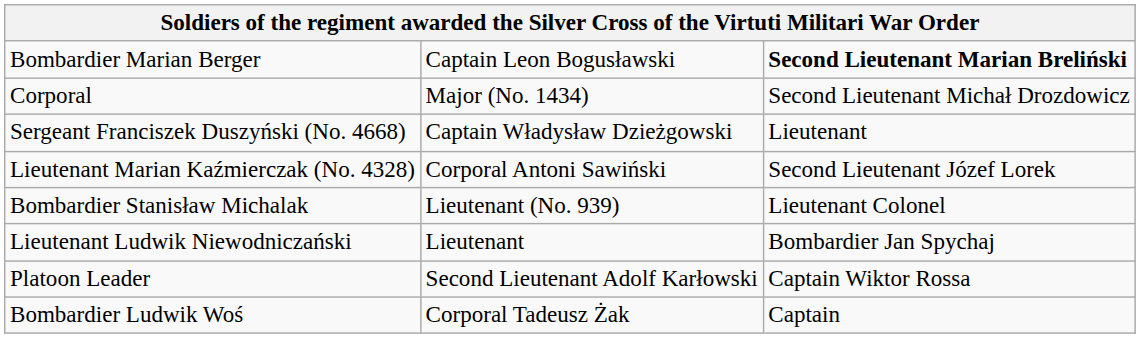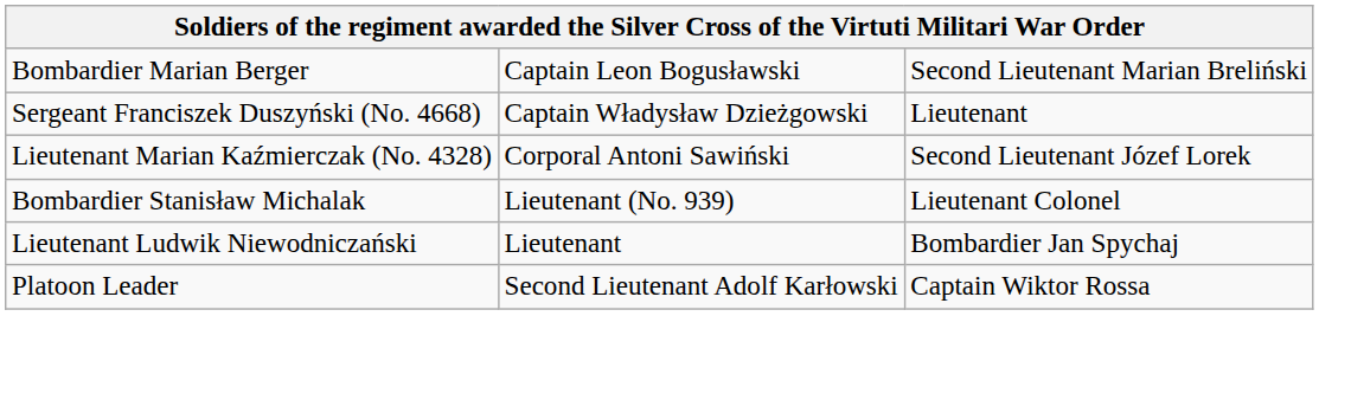Bombardier Marian Berger | column 3: bold -> normal
- row: Corporal | Major (No. 1434) | Second Lieutenant Michał Drozdowicz
- row: Bombardier Ludwik Woś | Corporal Tadeusz Żak | Captain
